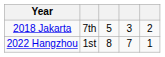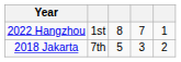rows swapped: 2018 Jakarta <-> 2022 Hangzhou
